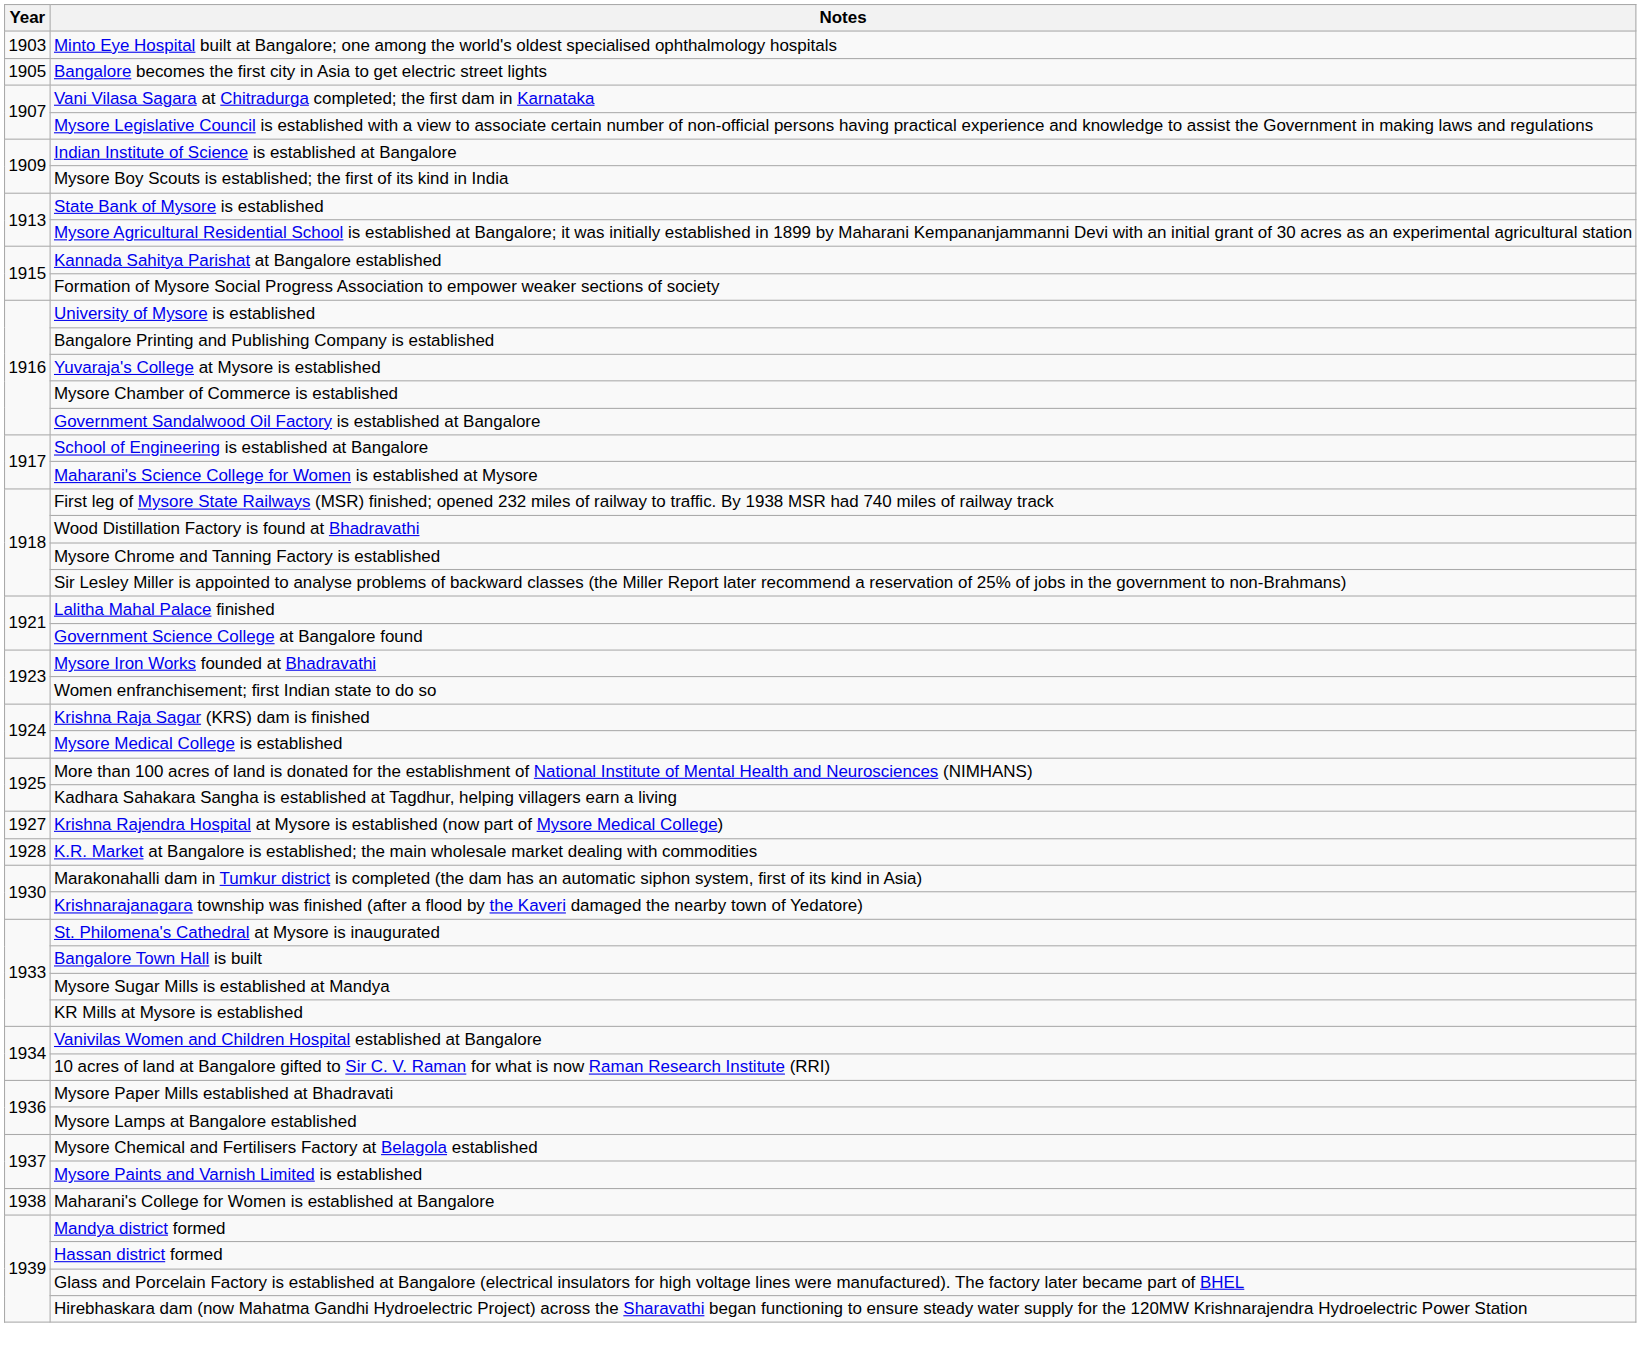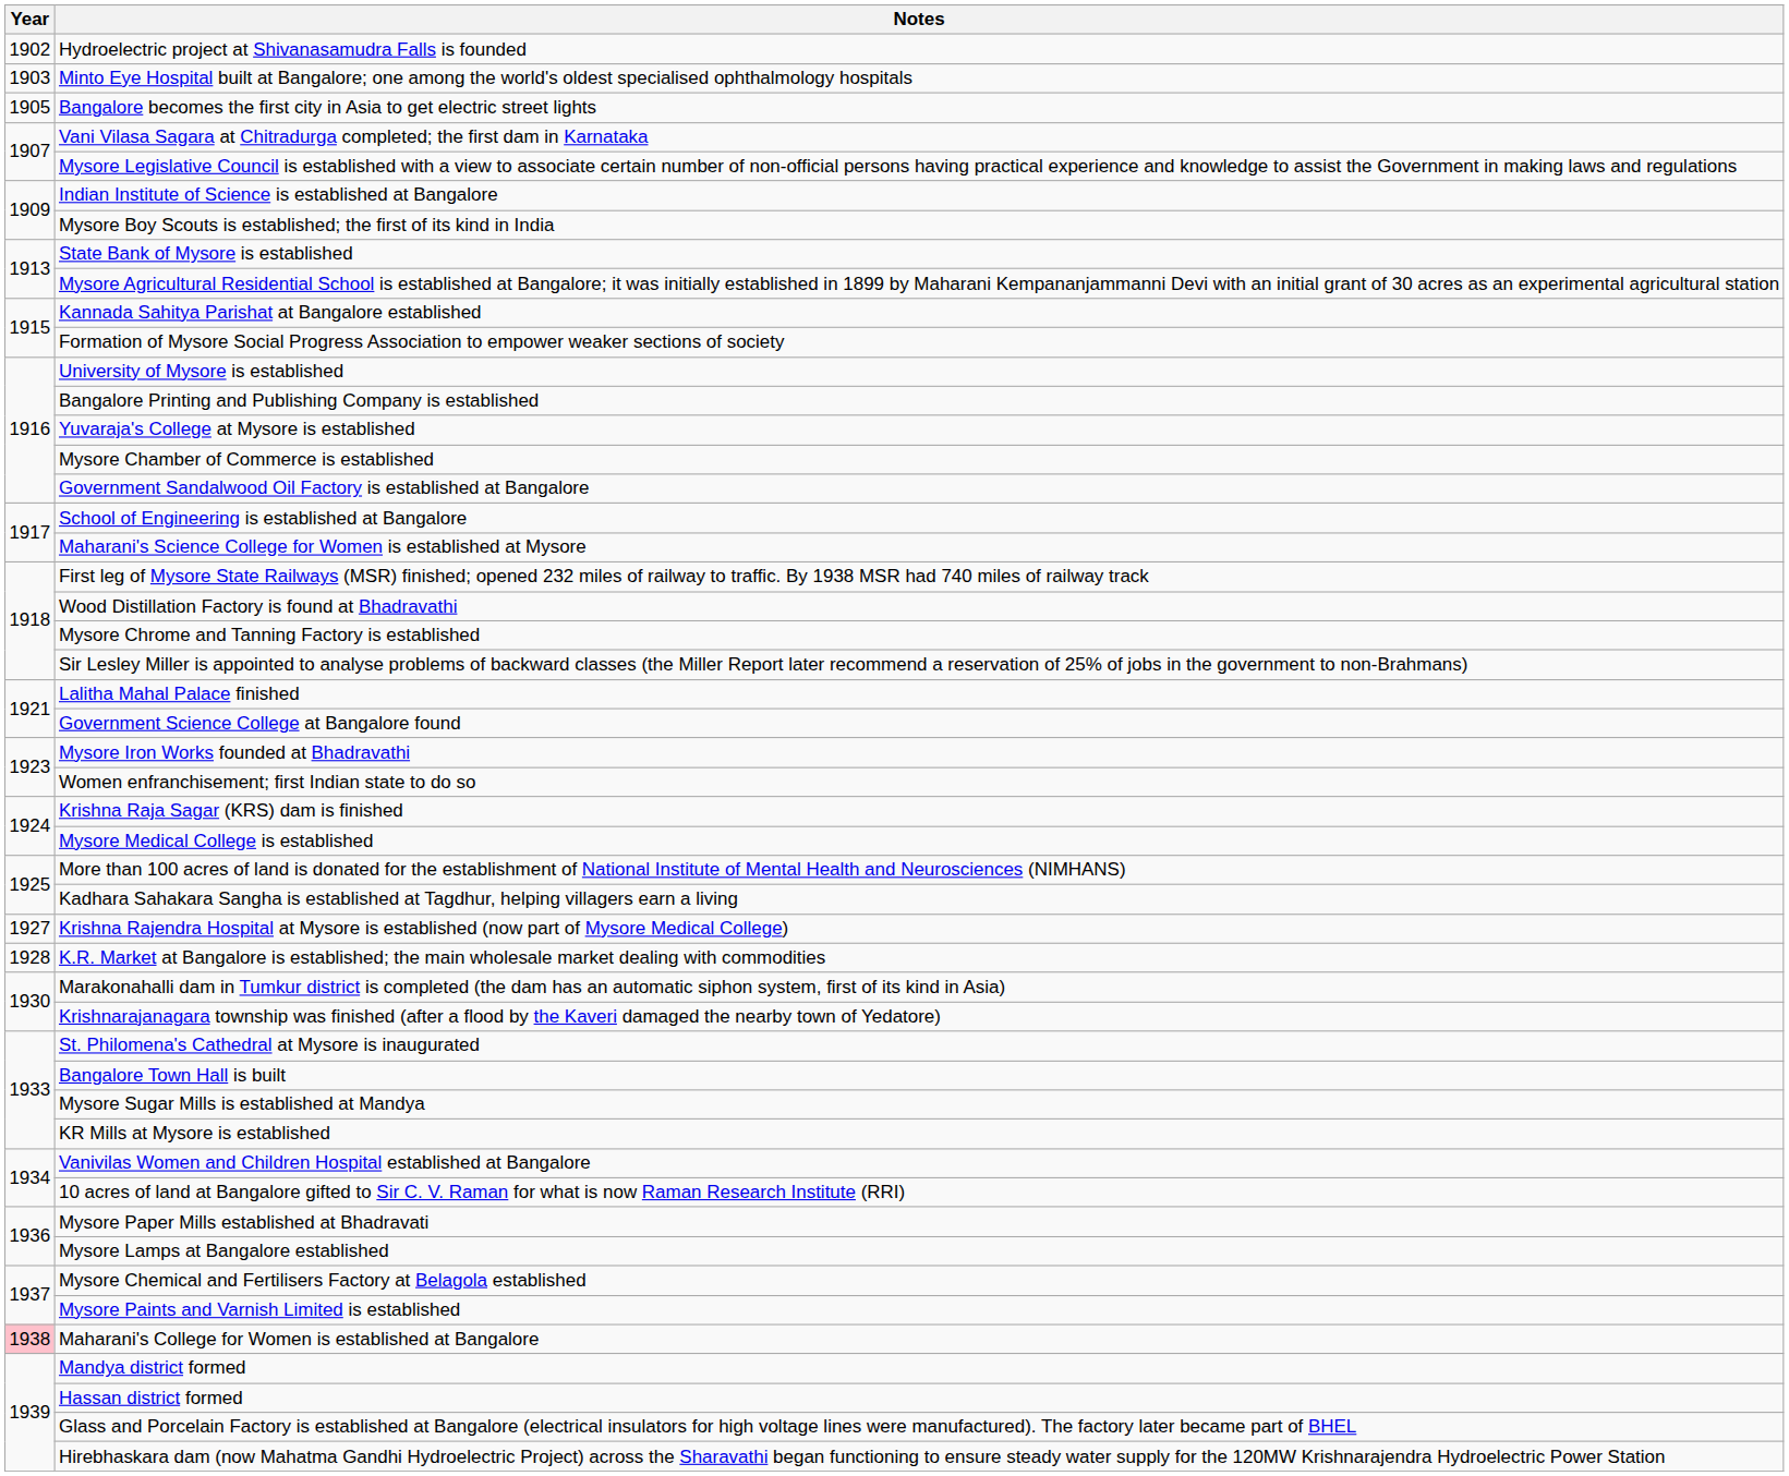+ row: 1902 | Hydroelectric project at Shivanasamudra Falls is founded
Maharani's College for Women is established at Bangalore | Year: no background -> pink background
